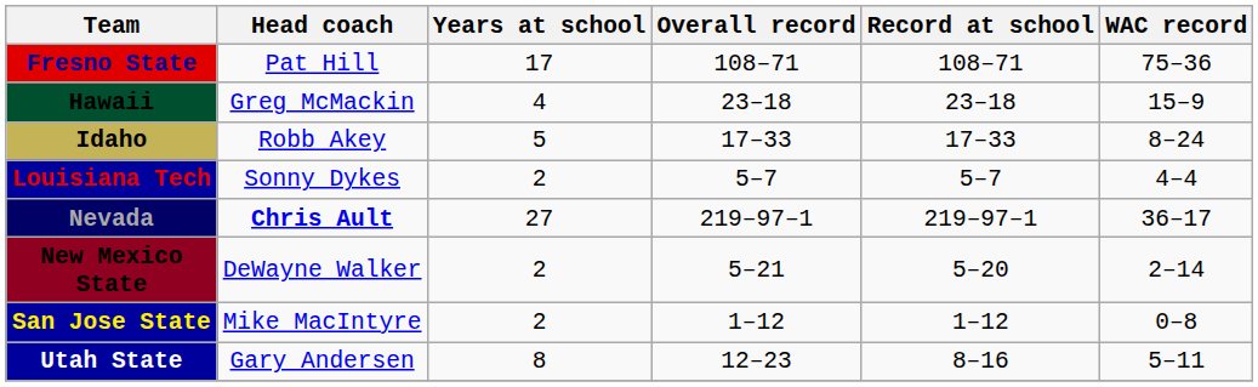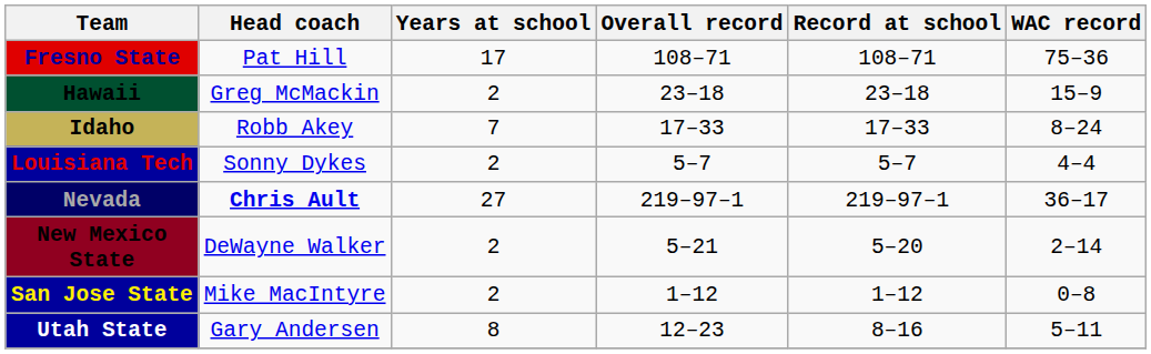Hawaii | Years at school: 4 -> 2
Idaho | Years at school: 5 -> 7
